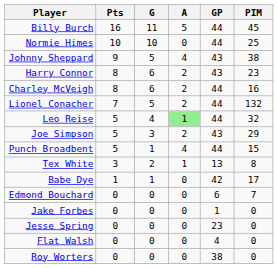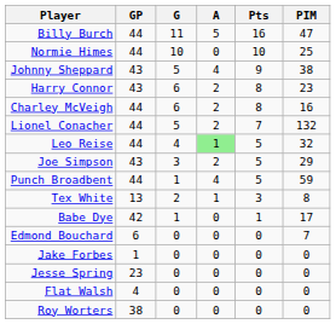columns swapped: GP <-> Pts
Billy Burch | PIM: 45 -> 47
Punch Broadbent | PIM: 15 -> 59
